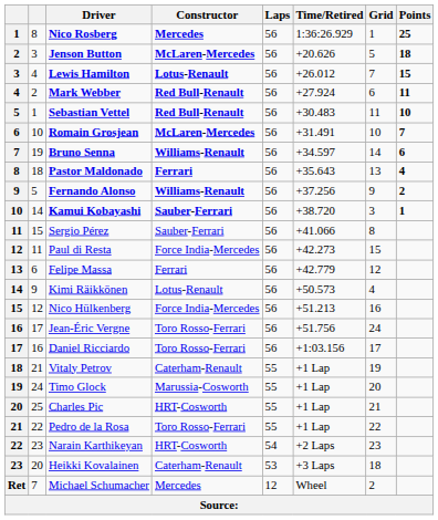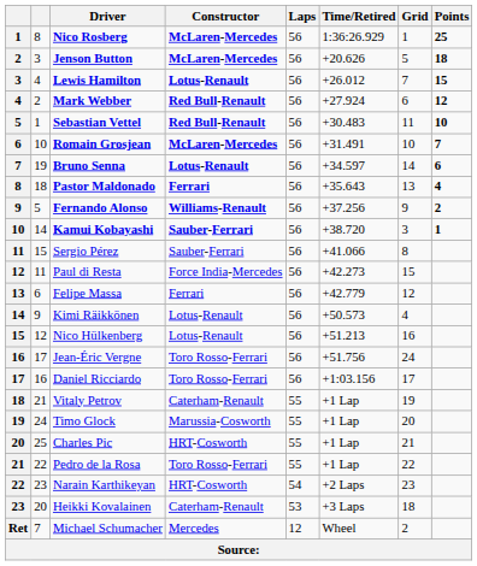Nico Rosberg | Constructor: Mercedes -> McLaren-Mercedes
Mark Webber | Points: 11 -> 12
Bruno Senna | Constructor: Williams-Renault -> Lotus-Renault
Nico Hülkenberg | Constructor: Force India-Mercedes -> Lotus-Renault
